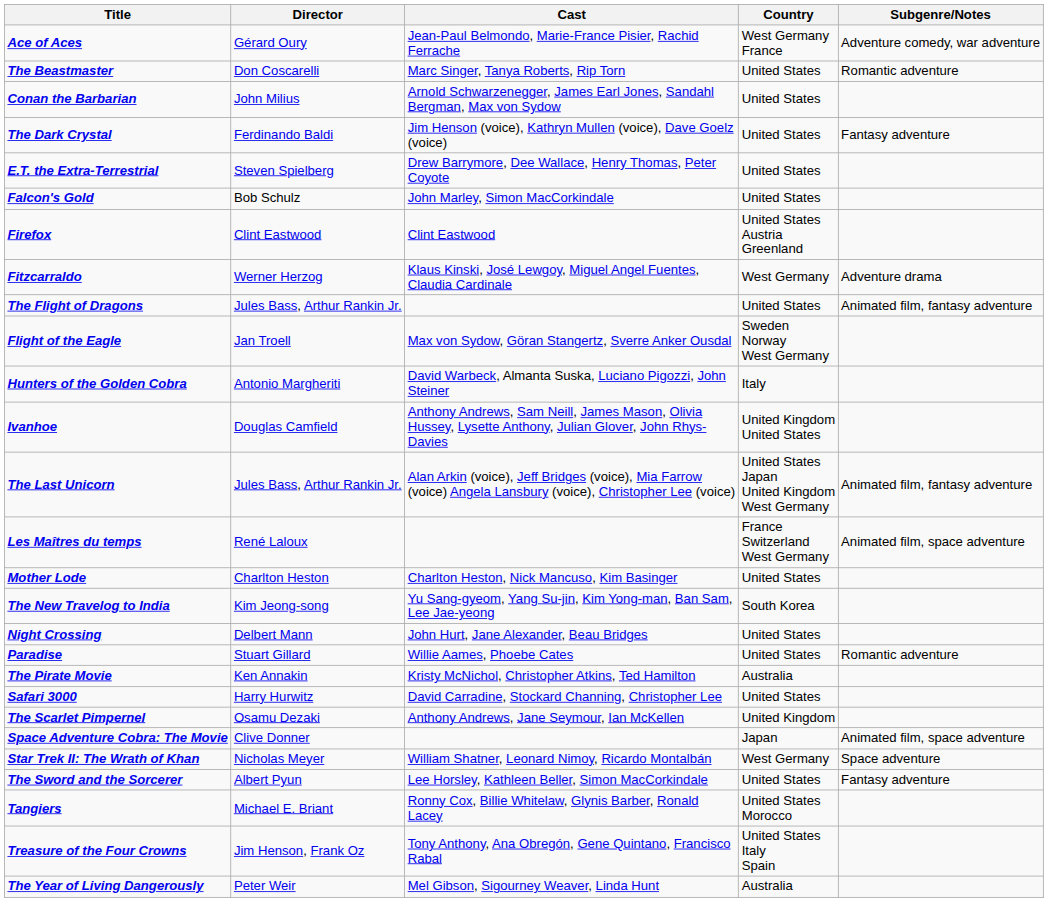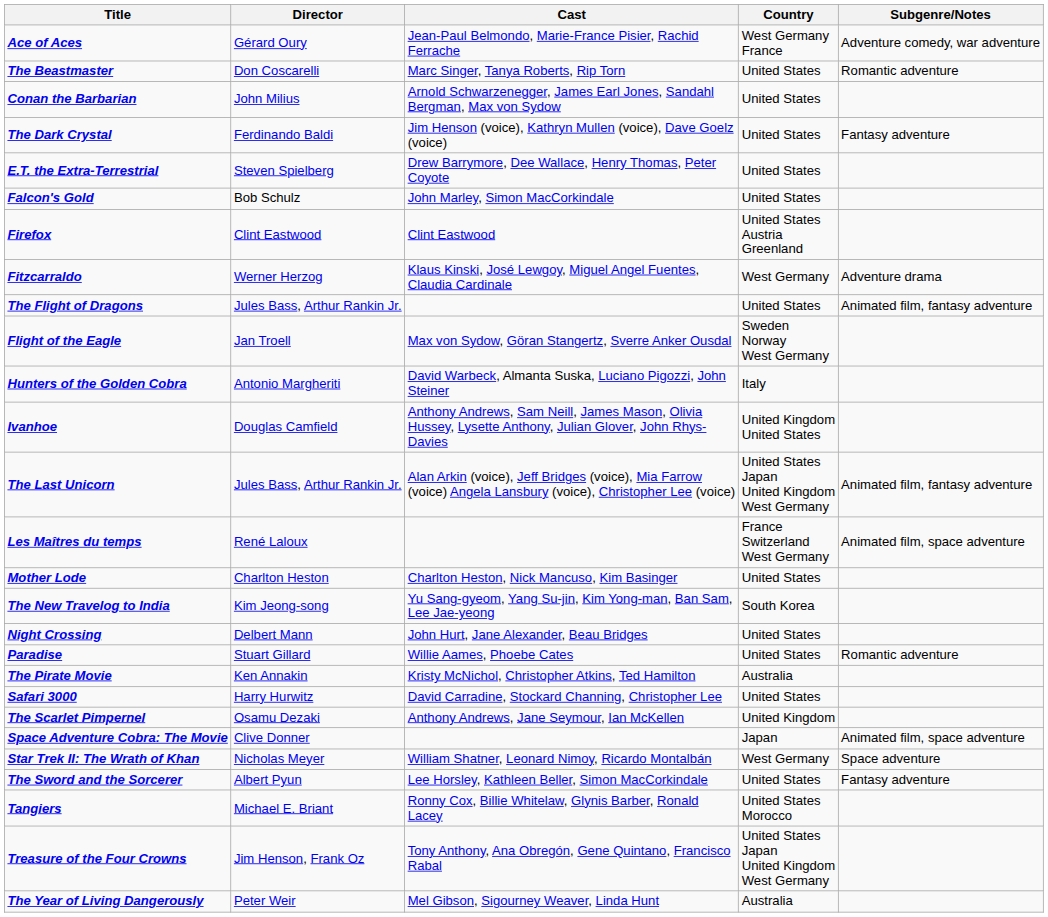Treasure of the Four Crowns | Country: United States Italy Spain -> United States Japan United Kingdom West Germany
